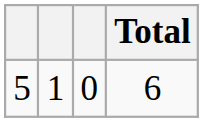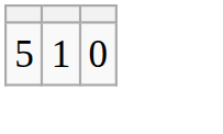- column: Total | 6
